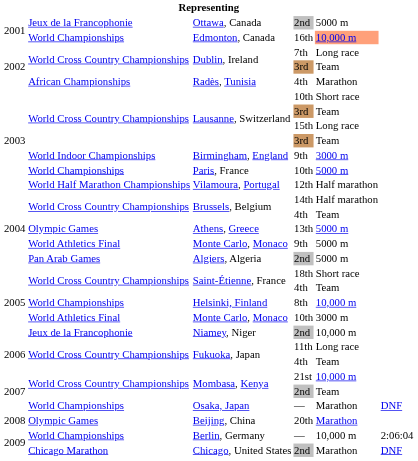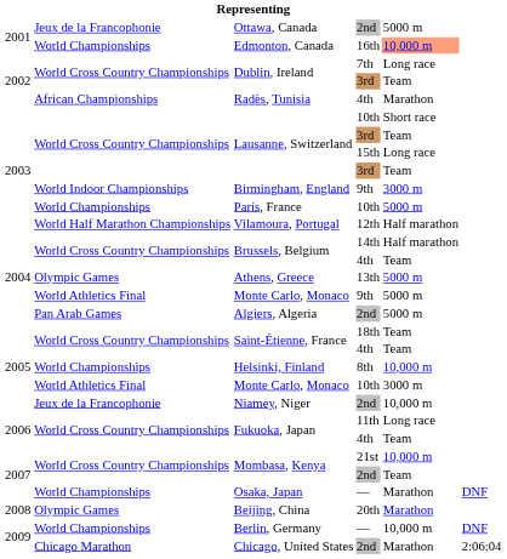Saint-Étienne, France / 18th | column 5: Short race -> Team
Berlin, Germany | column 6: 2:06:04 -> DNF
Chicago, United States | column 6: DNF -> 2:06:04
